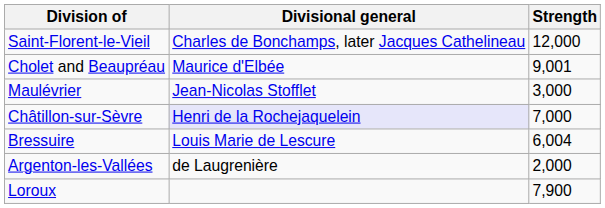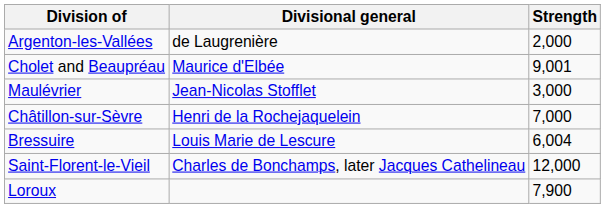rows swapped: Saint-Florent-le-Vieil <-> Argenton-les-Vallées
Châtillon-sur-Sèvre | Divisional general: lavender background -> no background
